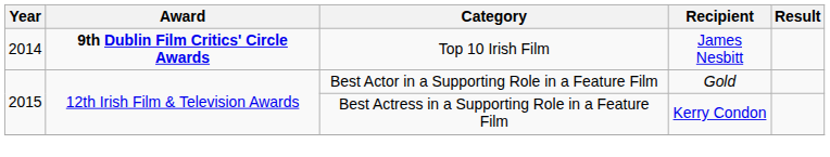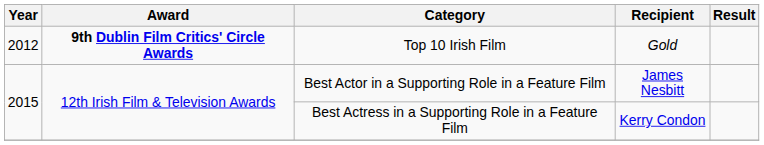Top 10 Irish Film | Year: 2014 -> 2012
Top 10 Irish Film | Recipient: James Nesbitt -> Gold
Best Actor in a Supporting Role in a Feature Film | Recipient: Gold -> James Nesbitt
